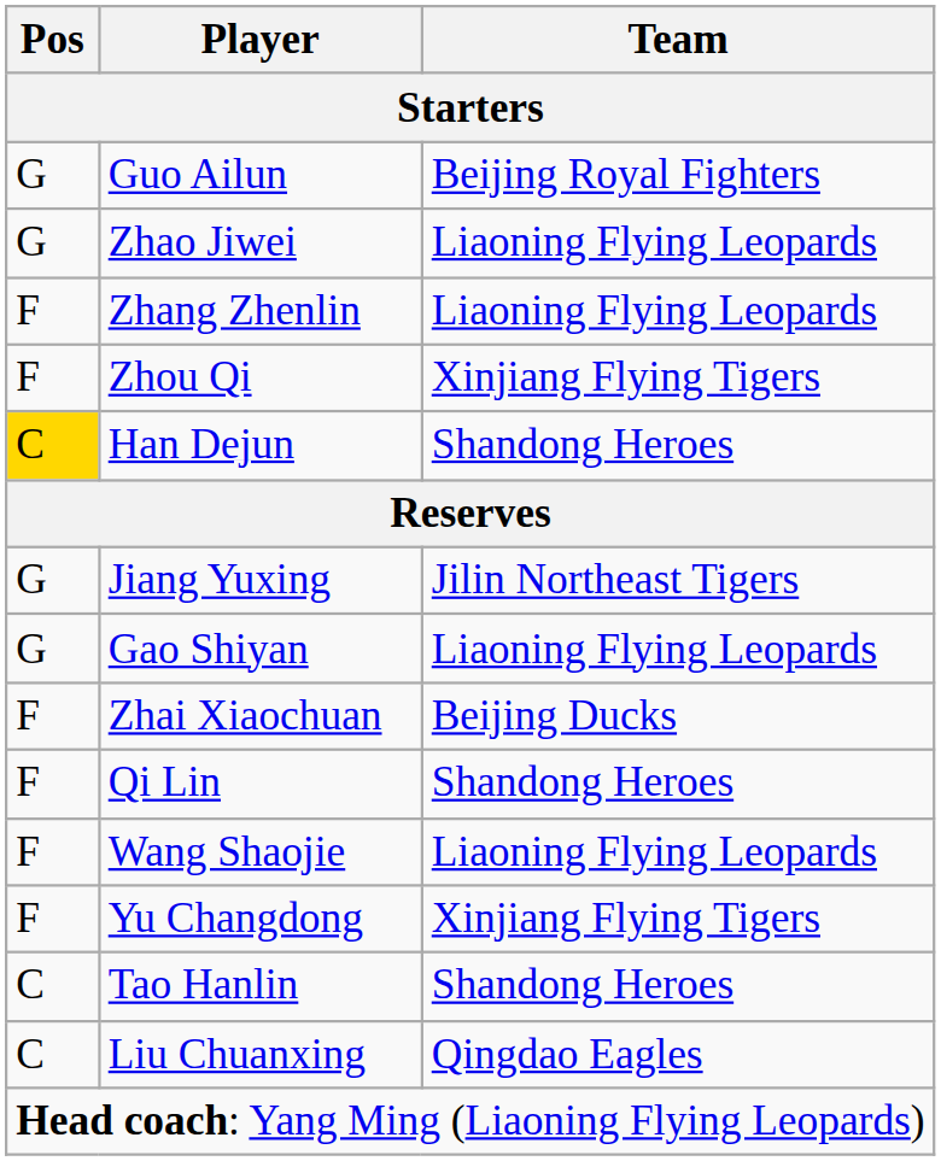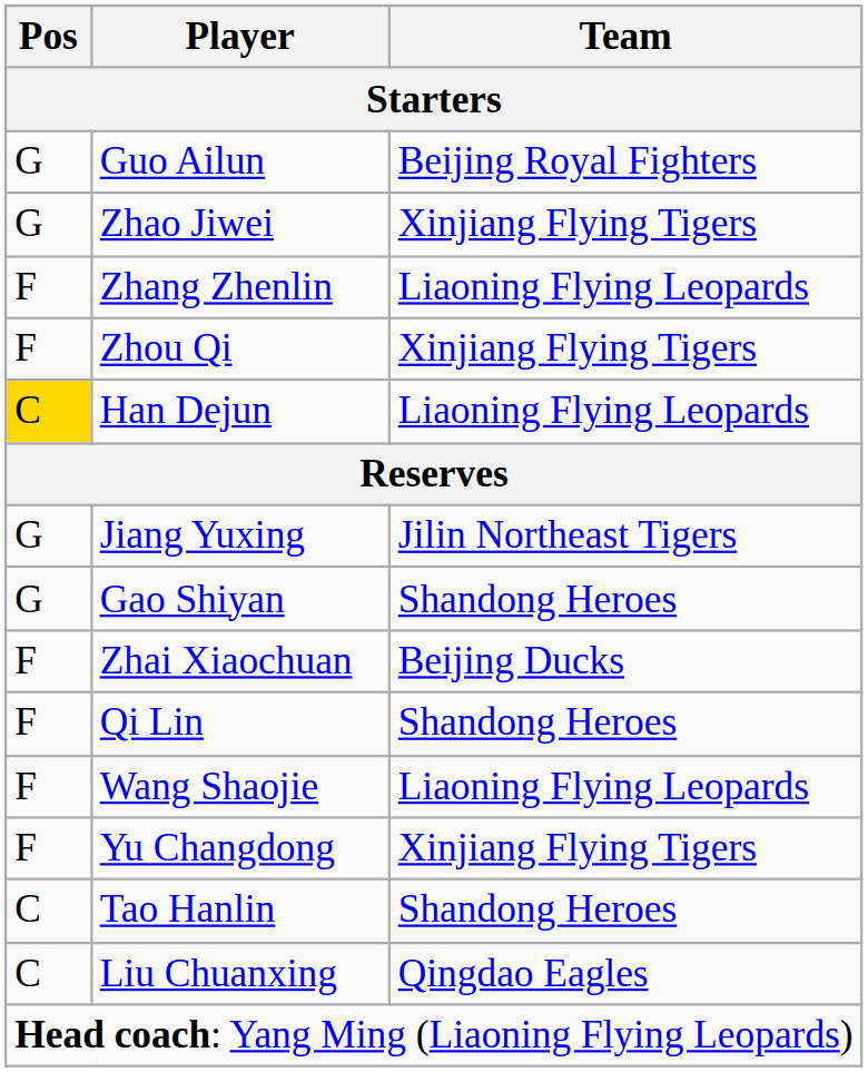Zhao Jiwei | Team: Liaoning Flying Leopards -> Xinjiang Flying Tigers
Han Dejun | Team: Shandong Heroes -> Liaoning Flying Leopards
Gao Shiyan | Team: Liaoning Flying Leopards -> Shandong Heroes
